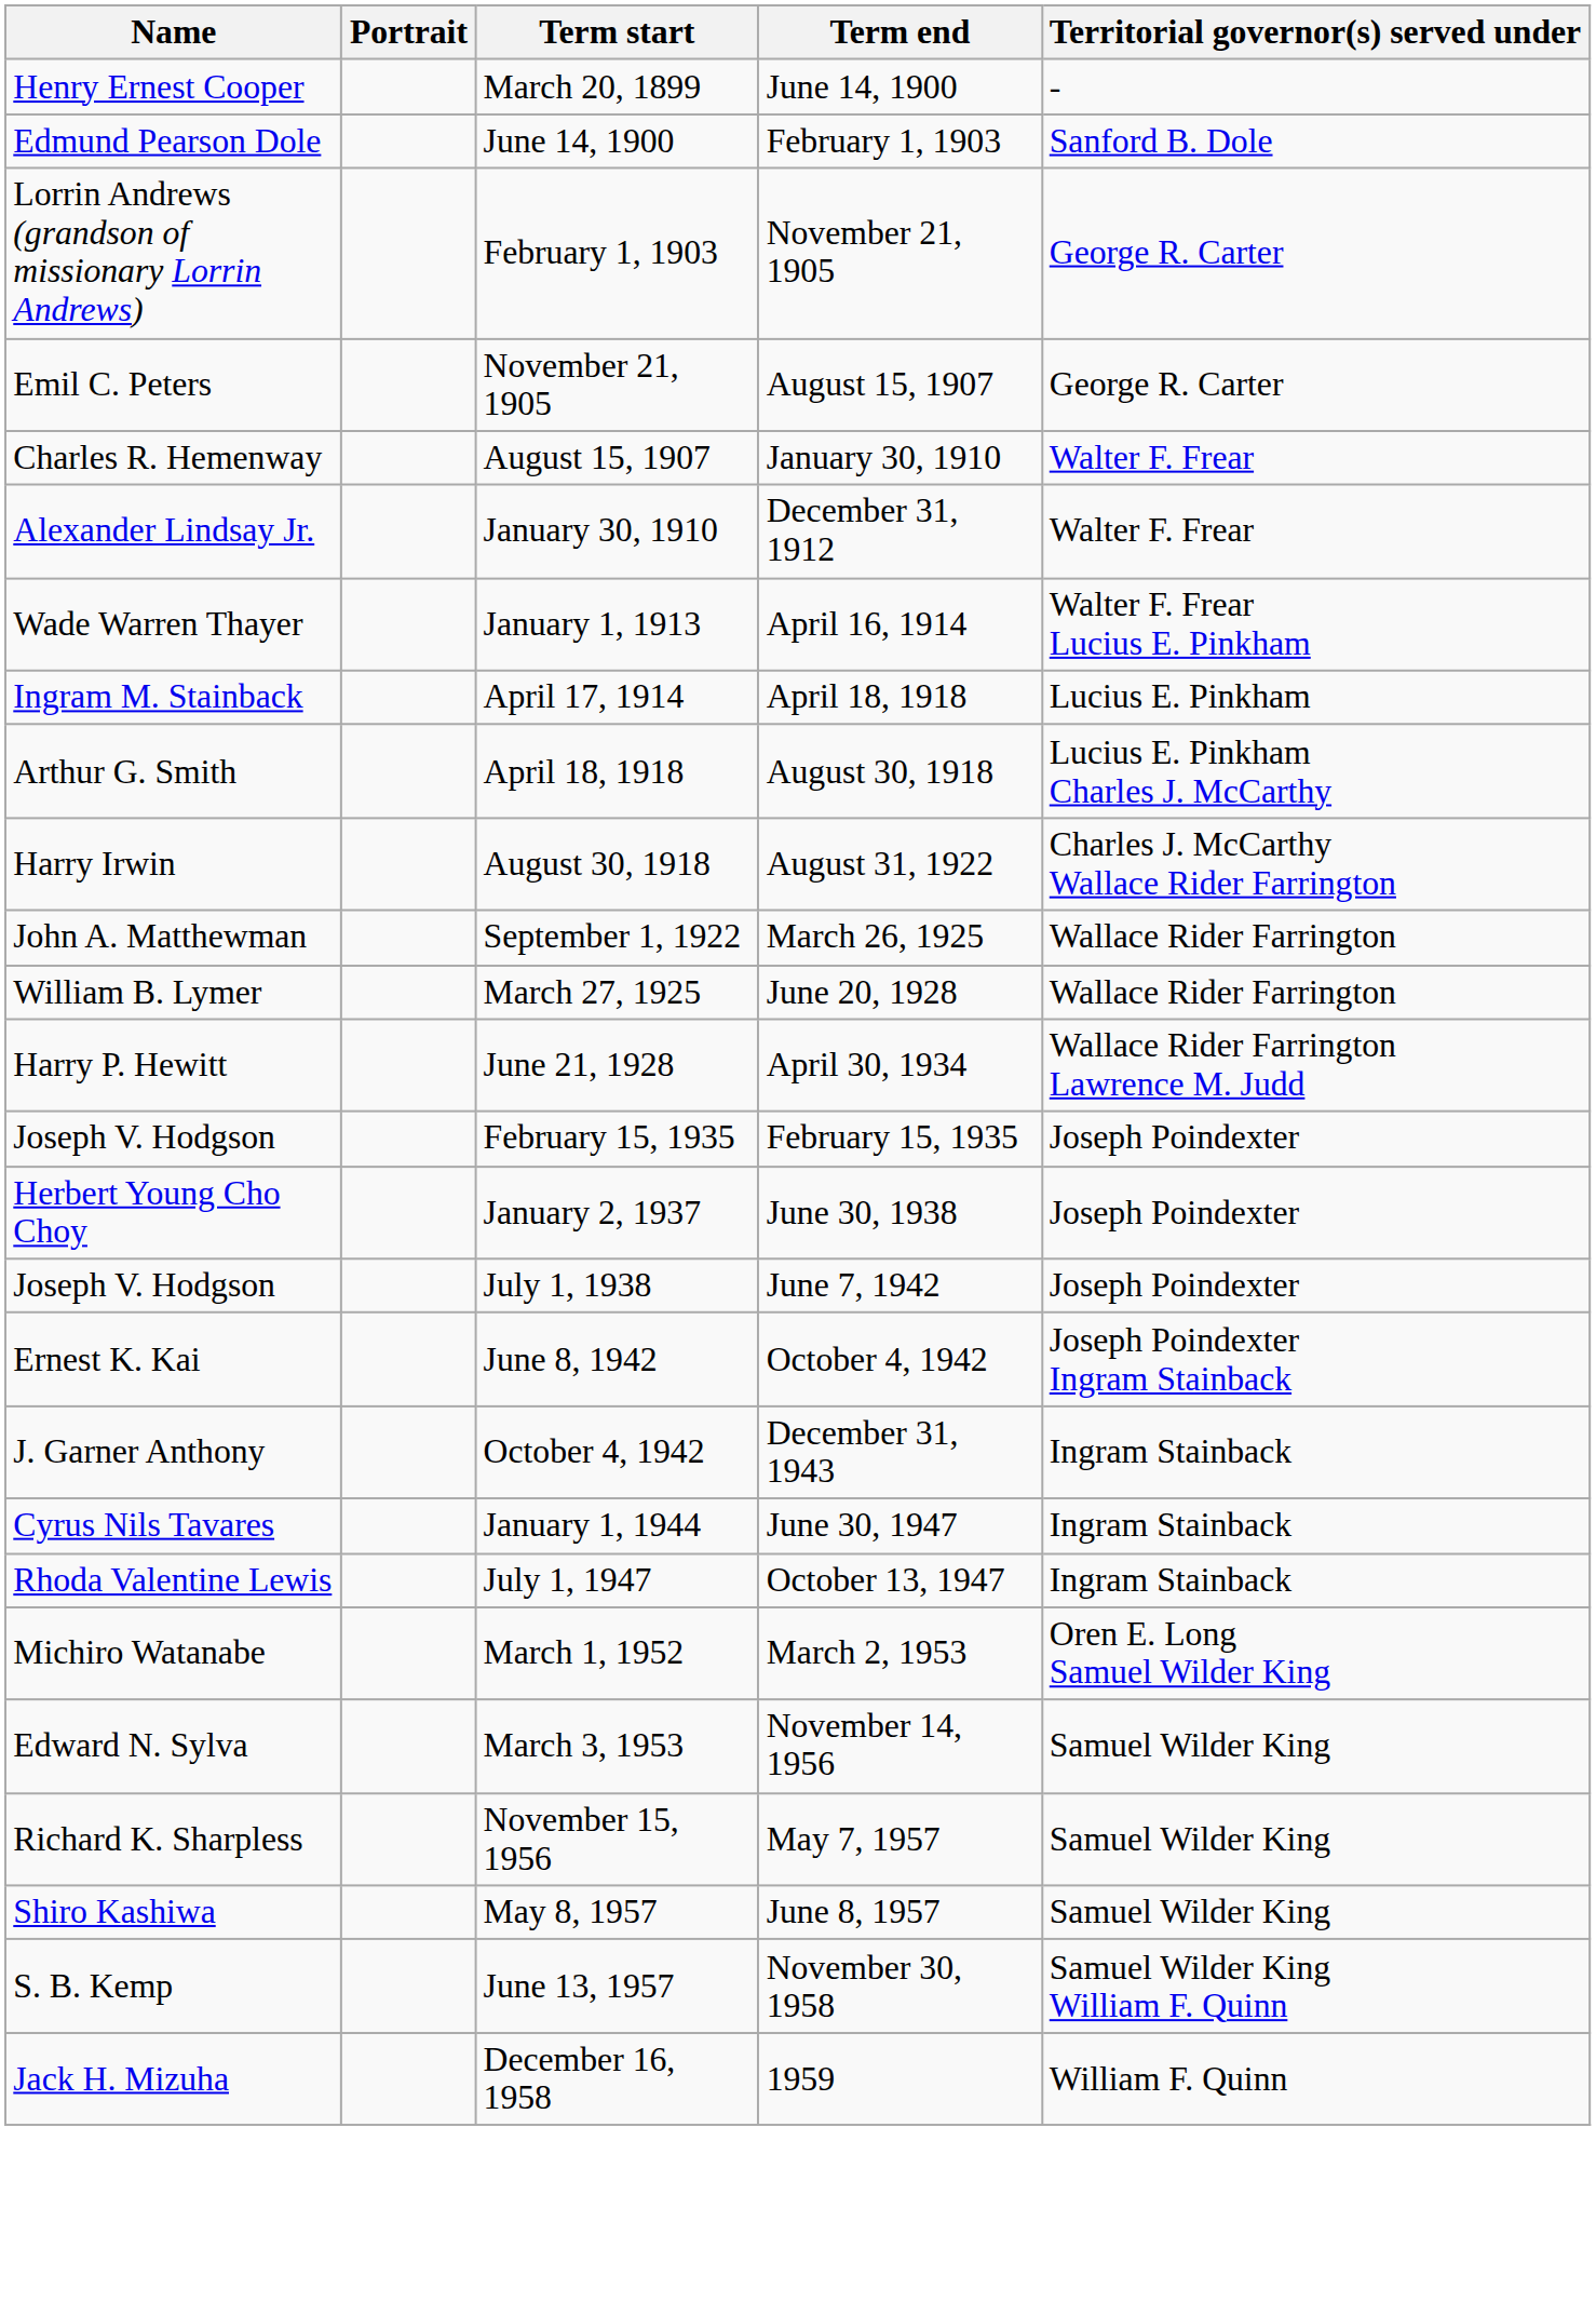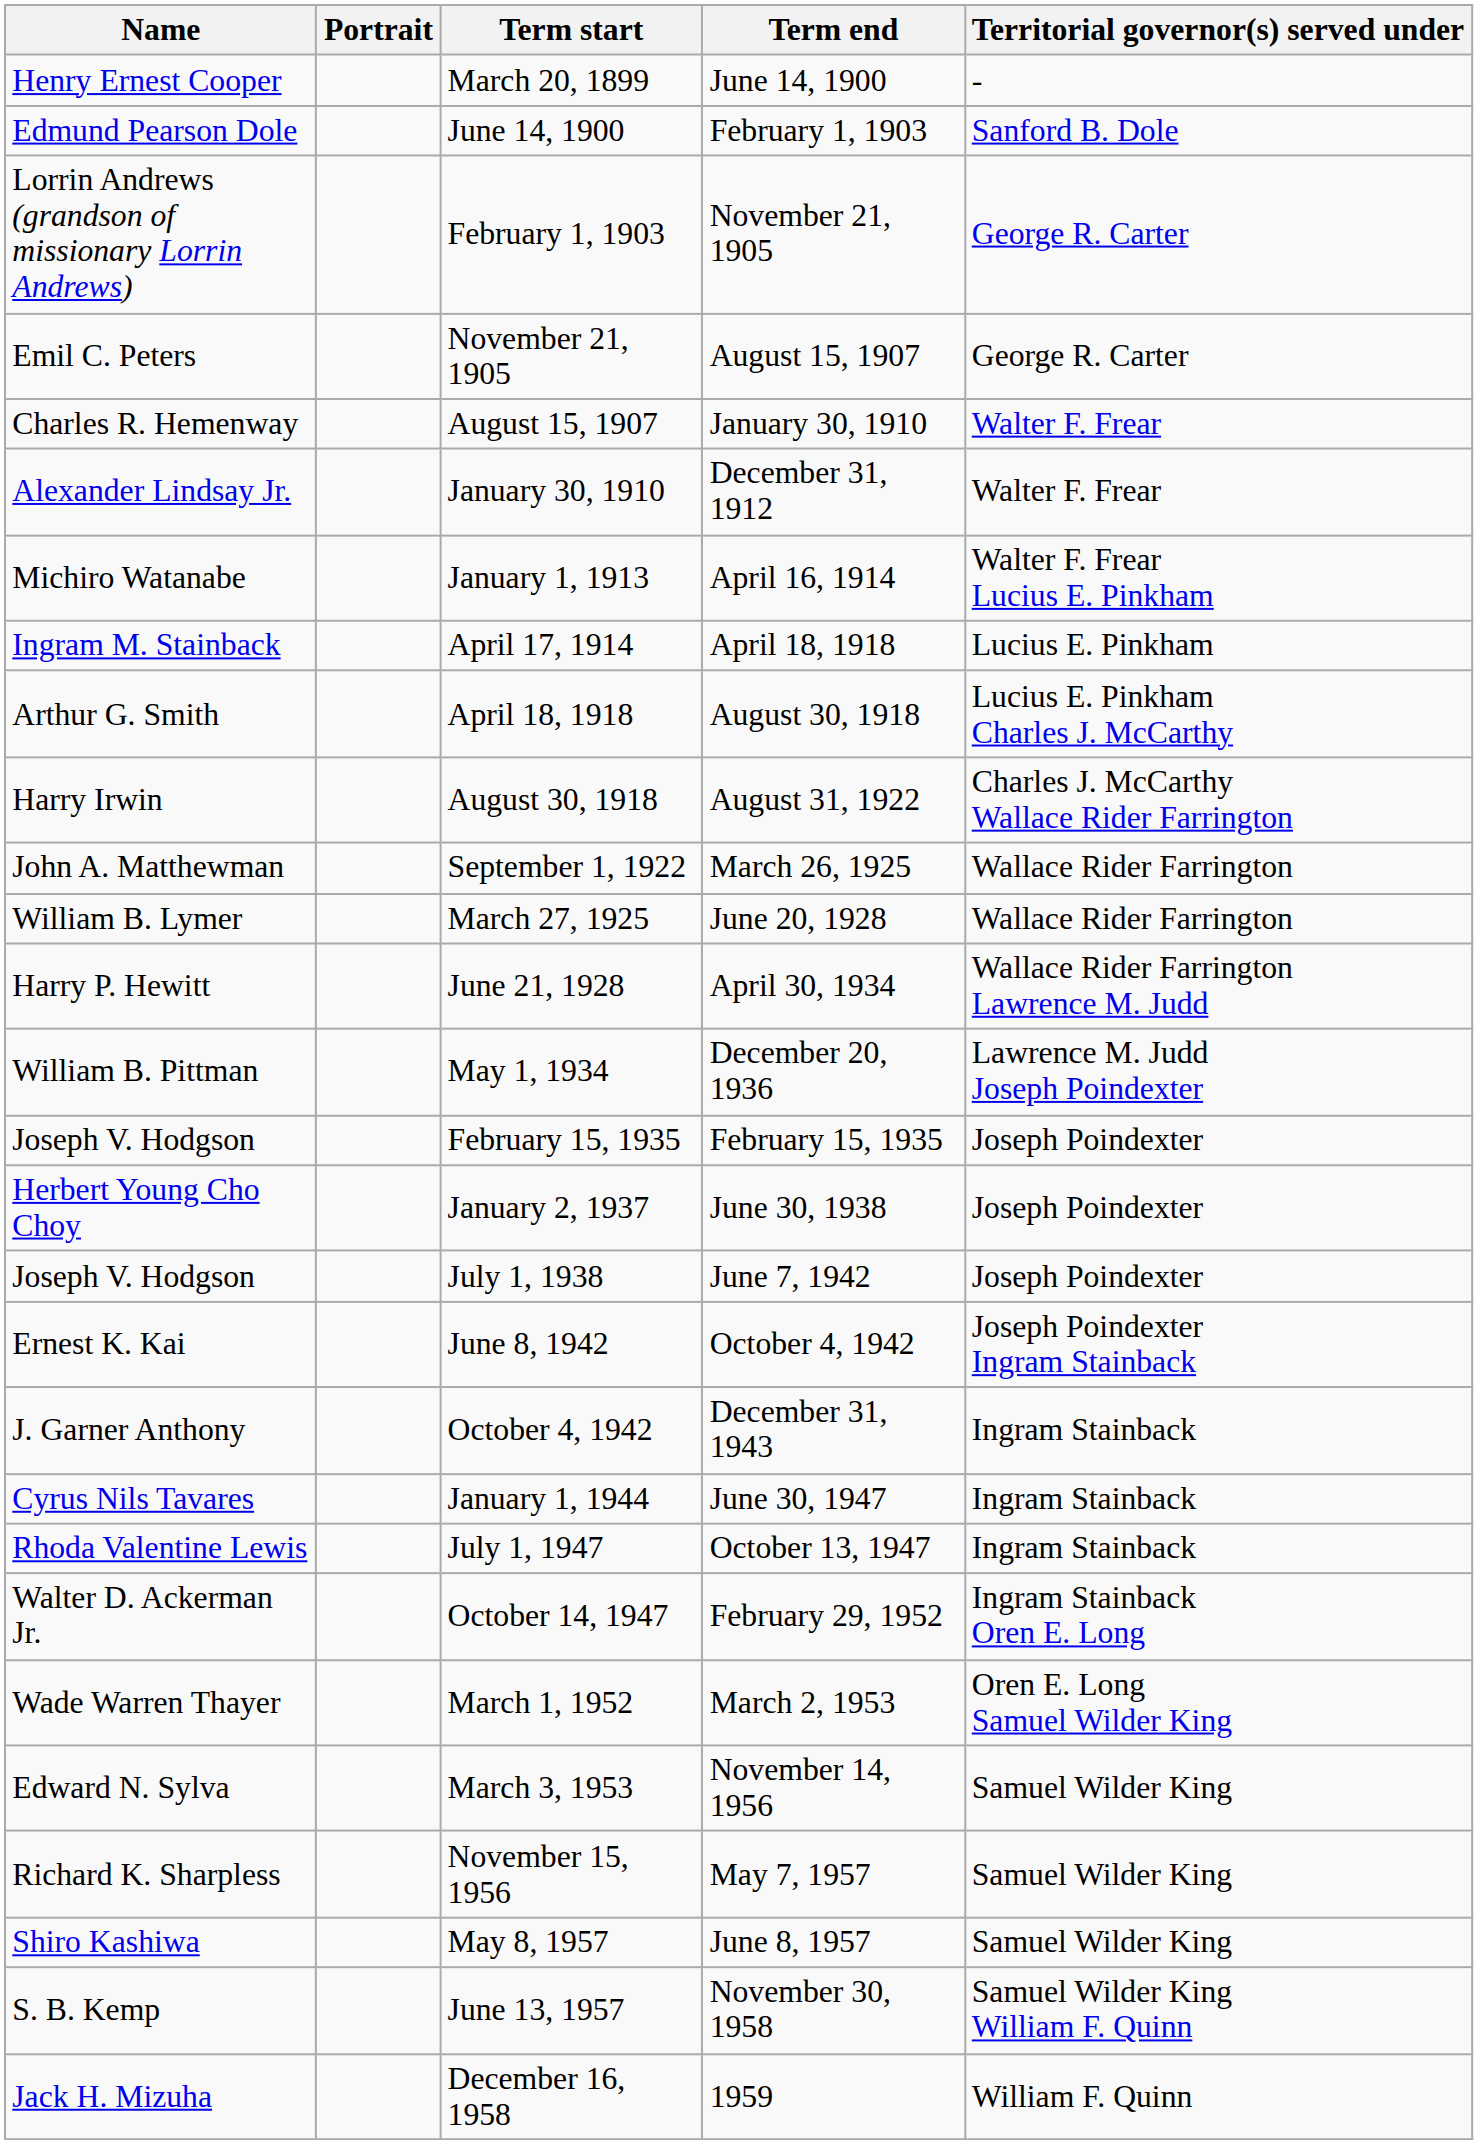January 1, 1913 | Name: Wade Warren Thayer -> Michiro Watanabe
+ row: William B. Pittman | May 1, 1934 | December 20, 1936 | Lawrence M. Judd Joseph Poindexter
+ row: Walter D. Ackerman Jr. | October 14, 1947 | February 29, 1952 | Ingram Stainback Oren E. Long
March 1, 1952 | Name: Michiro Watanabe -> Wade Warren Thayer
